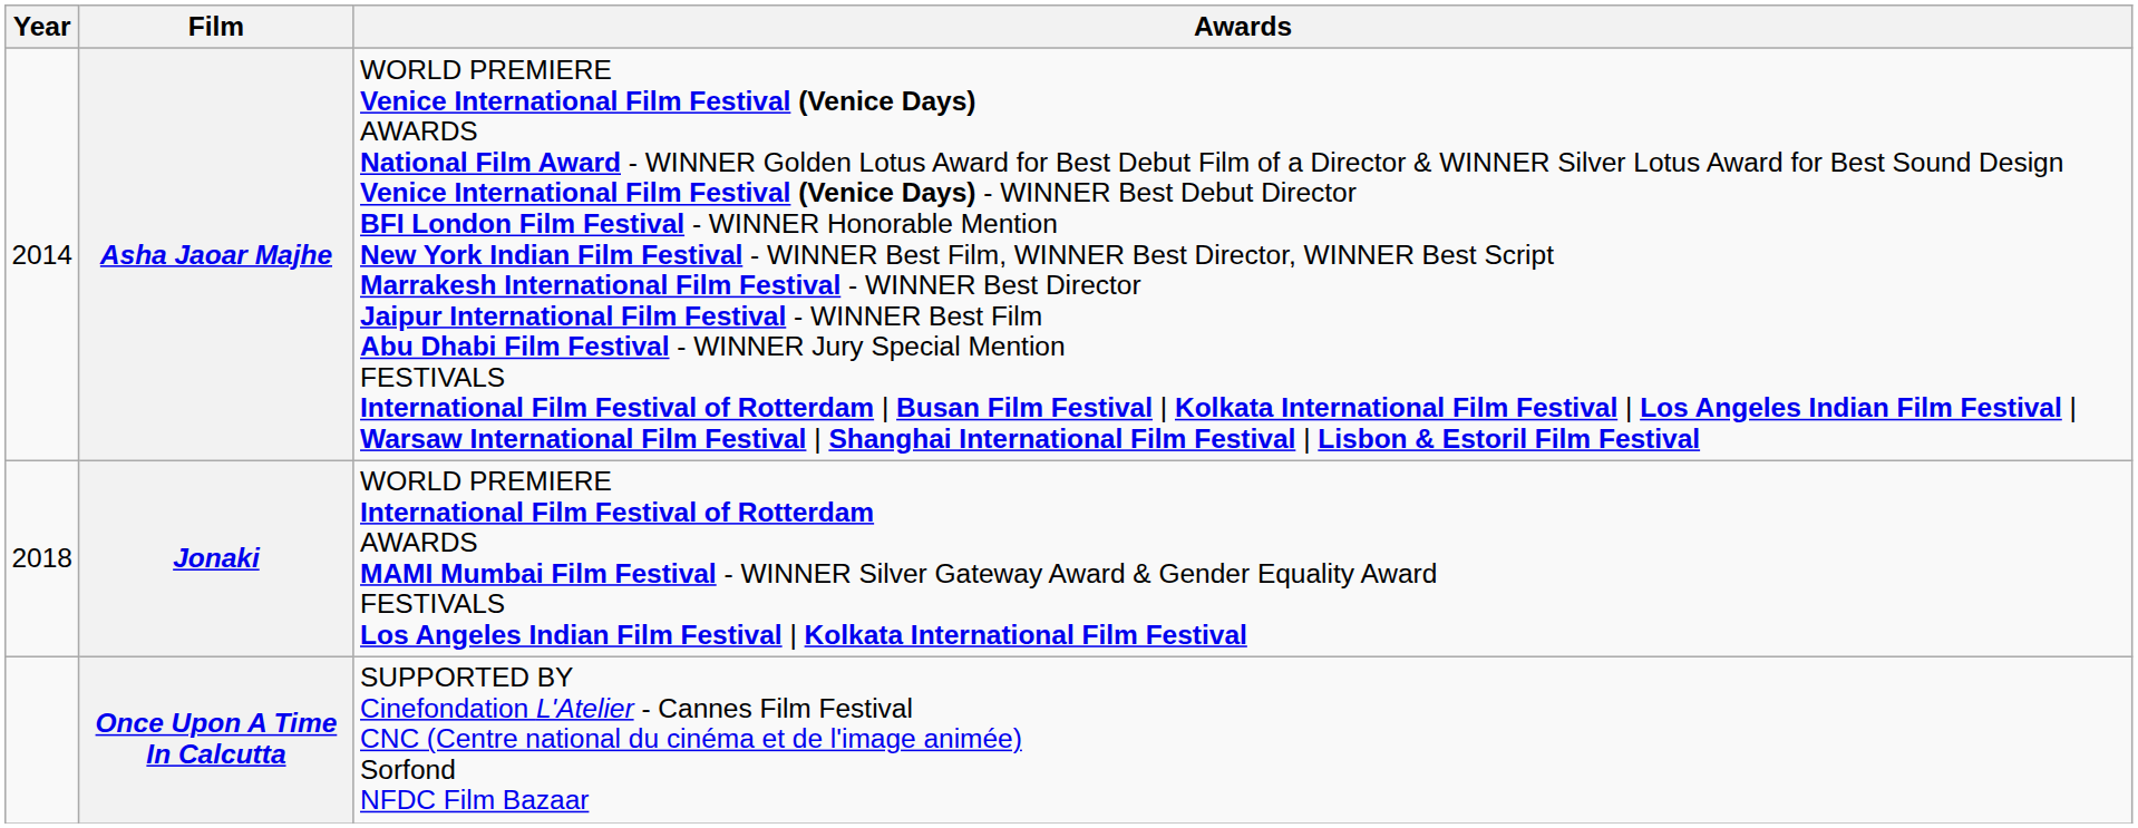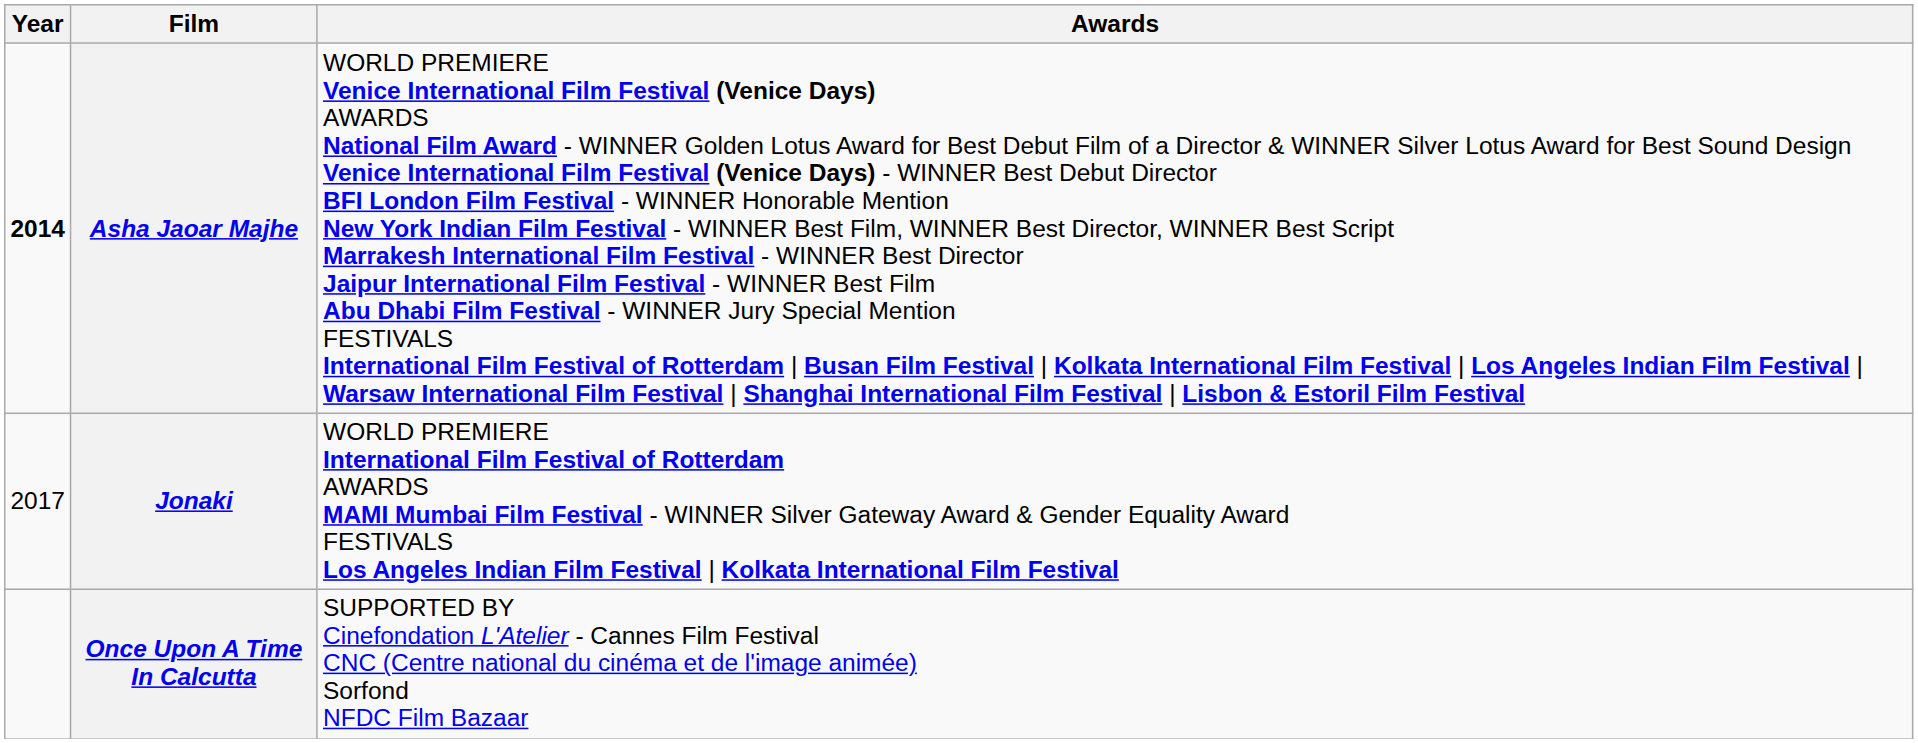Asha Jaoar Majhe | Year: normal -> bold
Jonaki | Year: 2018 -> 2017
